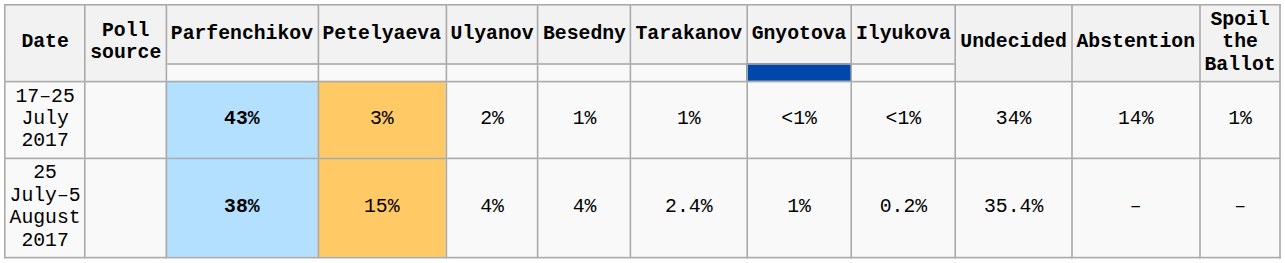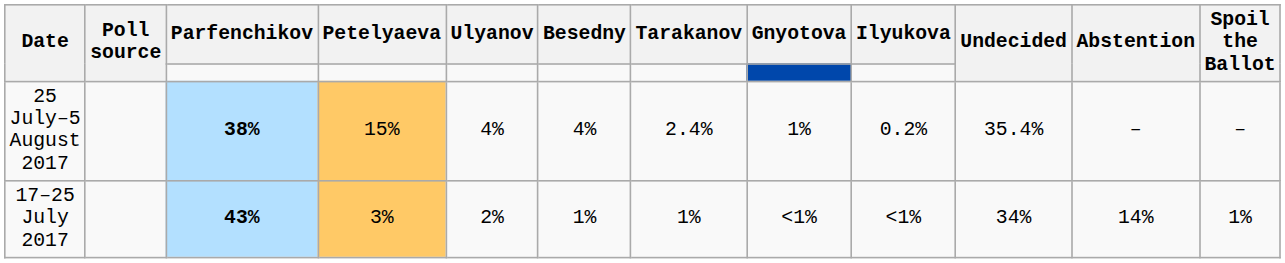rows swapped: 25 July–5 August 2017 <-> 17–25 July 2017
